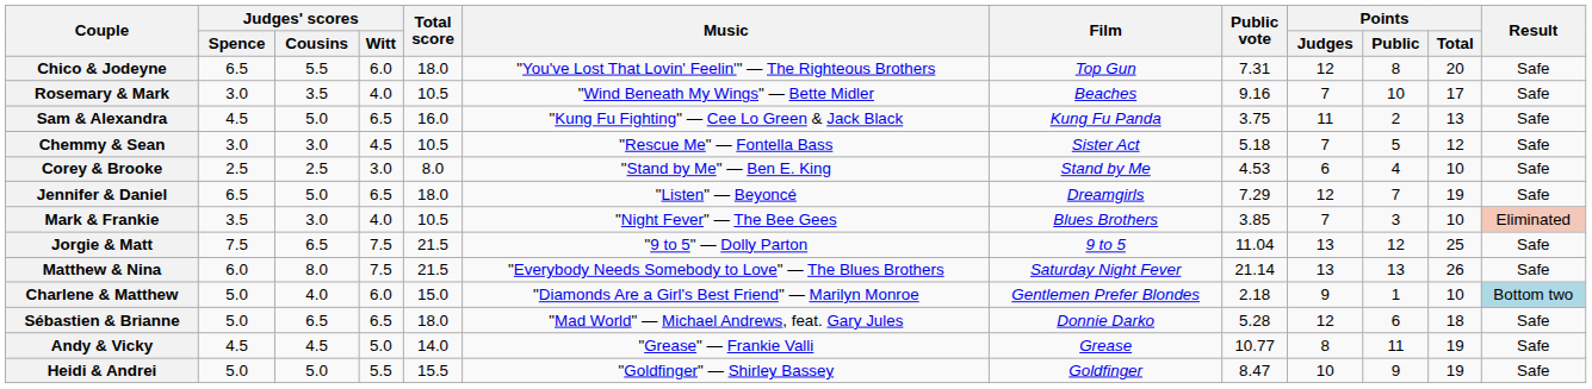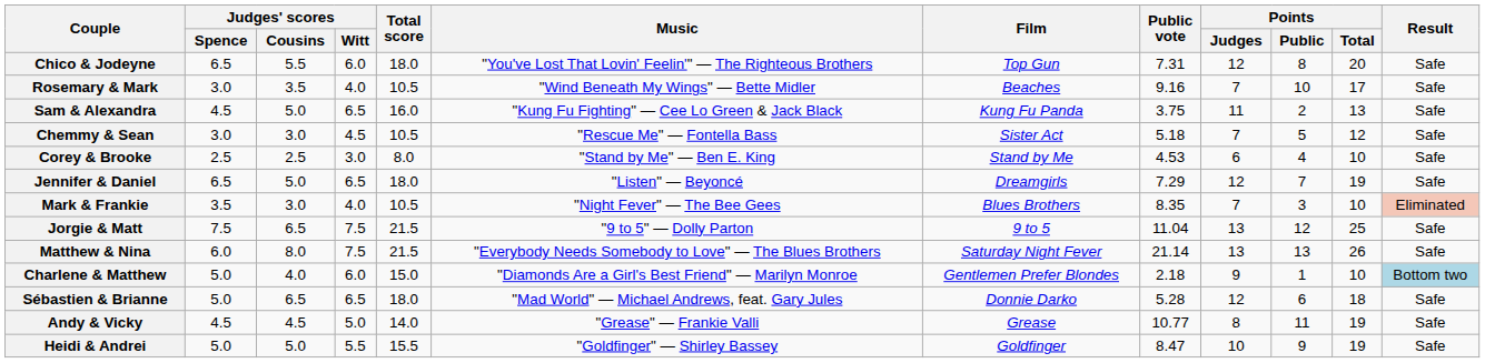Mark & Frankie | Public vote: 3.85 -> 8.35
